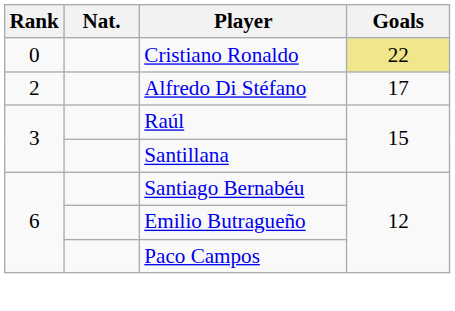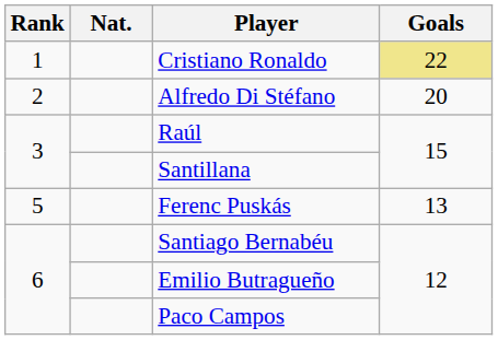Cristiano Ronaldo | Rank: 0 -> 1
Alfredo Di Stéfano | Goals: 17 -> 20
+ row: 5 | Ferenc Puskás | 13
